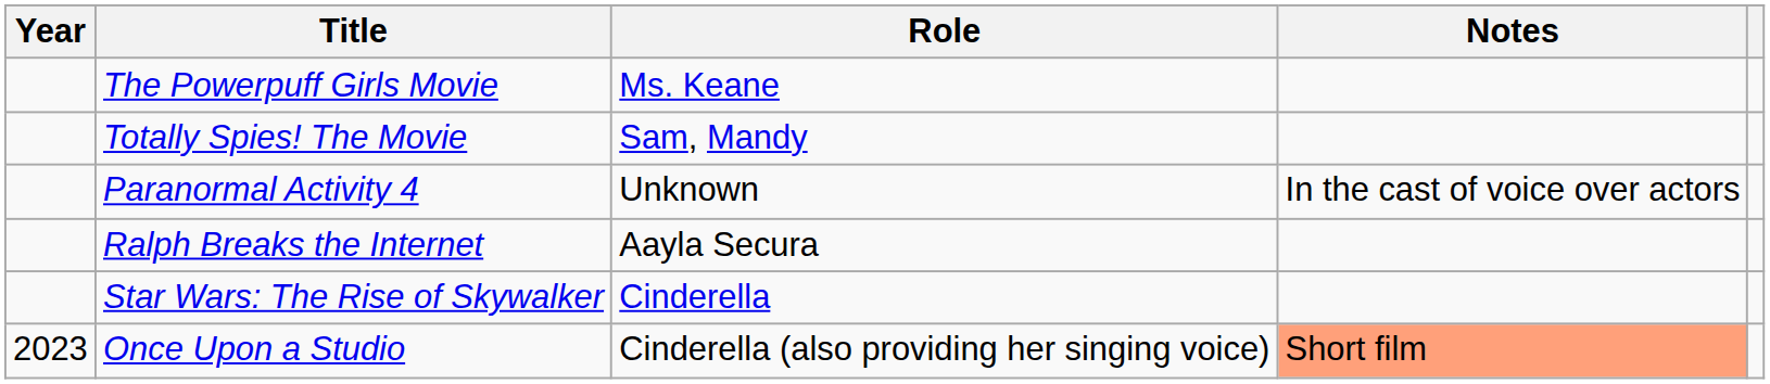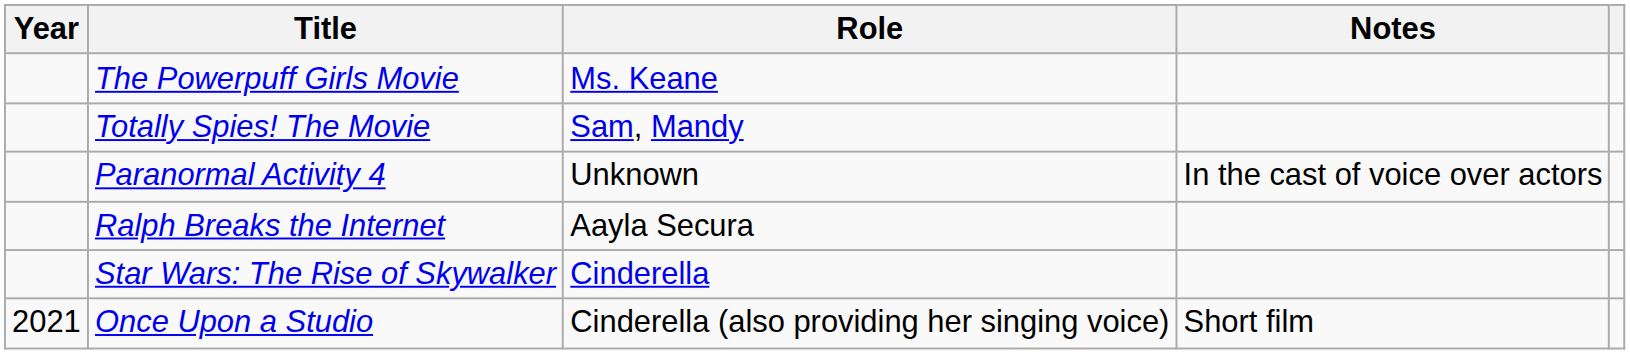Once Upon a Studio | Year: 2023 -> 2021
Once Upon a Studio | Notes: lightsalmon background -> no background
